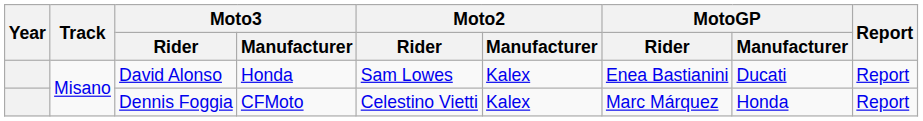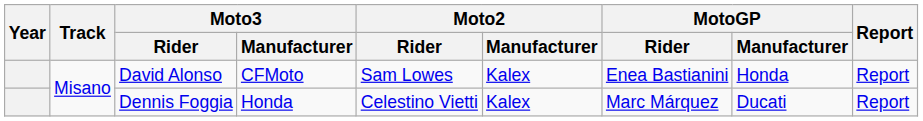David Alonso | Moto3 / Manufacturer: Honda -> CFMoto
David Alonso | MotoGP / Manufacturer: Ducati -> Honda
Dennis Foggia | Moto3 / Manufacturer: CFMoto -> Honda
Dennis Foggia | MotoGP / Manufacturer: Honda -> Ducati
